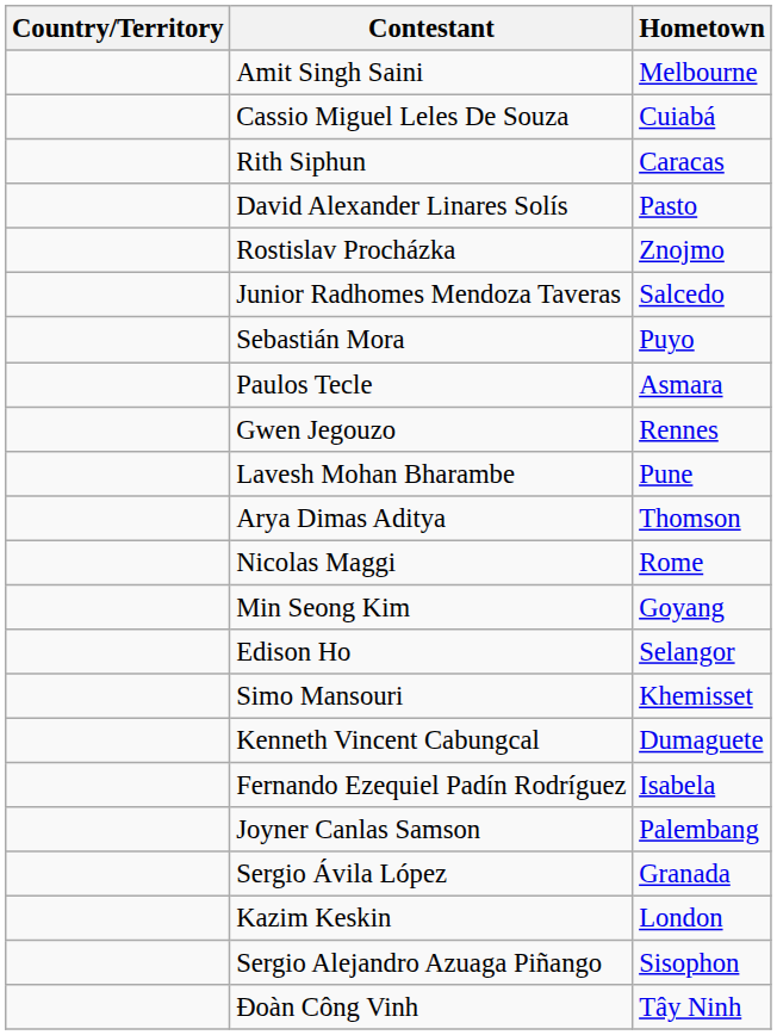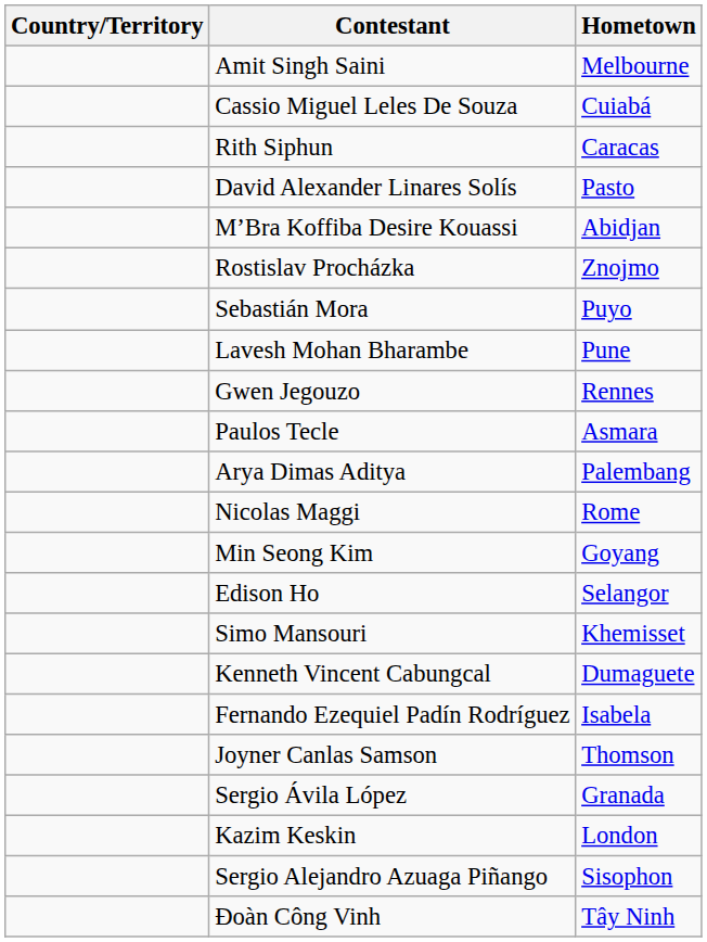+ row: M’Bra Koffiba Desire Kouassi | Abidjan
- row: Junior Radhomes Mendoza Taveras | Salcedo
rows swapped: Paulos Tecle <-> Lavesh Mohan Bharambe
Arya Dimas Aditya | Hometown: Thomson -> Palembang
Joyner Canlas Samson | Hometown: Palembang -> Thomson
